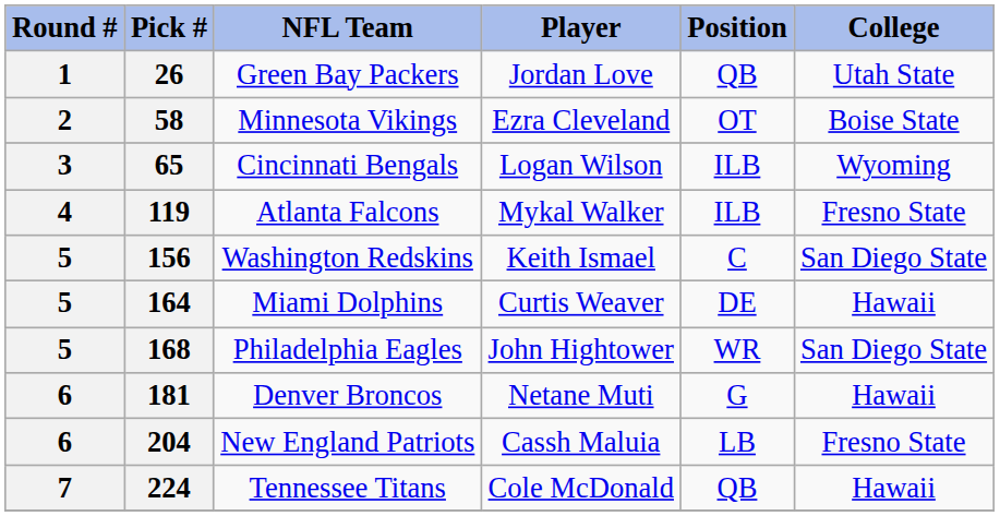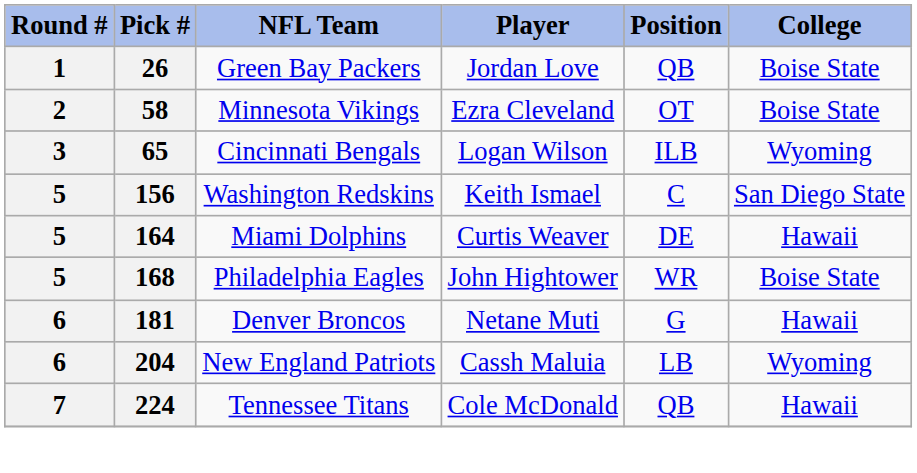26 | College: Utah State -> Boise State
- row: 4 | 119 | Atlanta Falcons | Mykal Walker | ILB | Fresno State
168 | College: San Diego State -> Boise State
204 | College: Fresno State -> Wyoming
